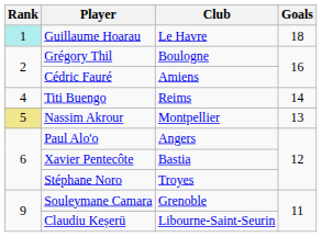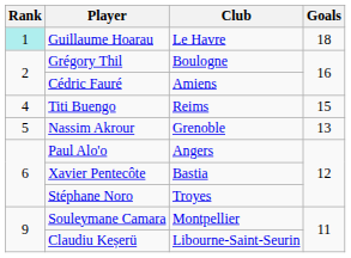Titi Buengo | Goals: 14 -> 15
Nassim Akrour | Rank: khaki background -> no background
Nassim Akrour | Club: Montpellier -> Grenoble
Souleymane Camara | Club: Grenoble -> Montpellier
